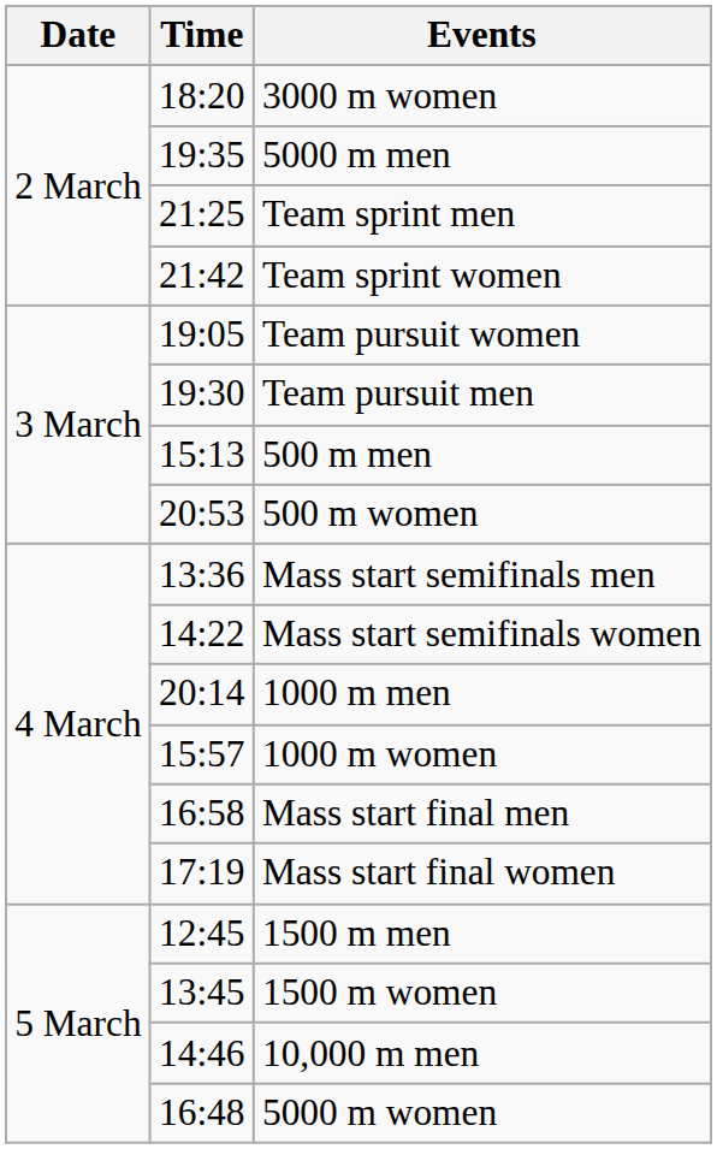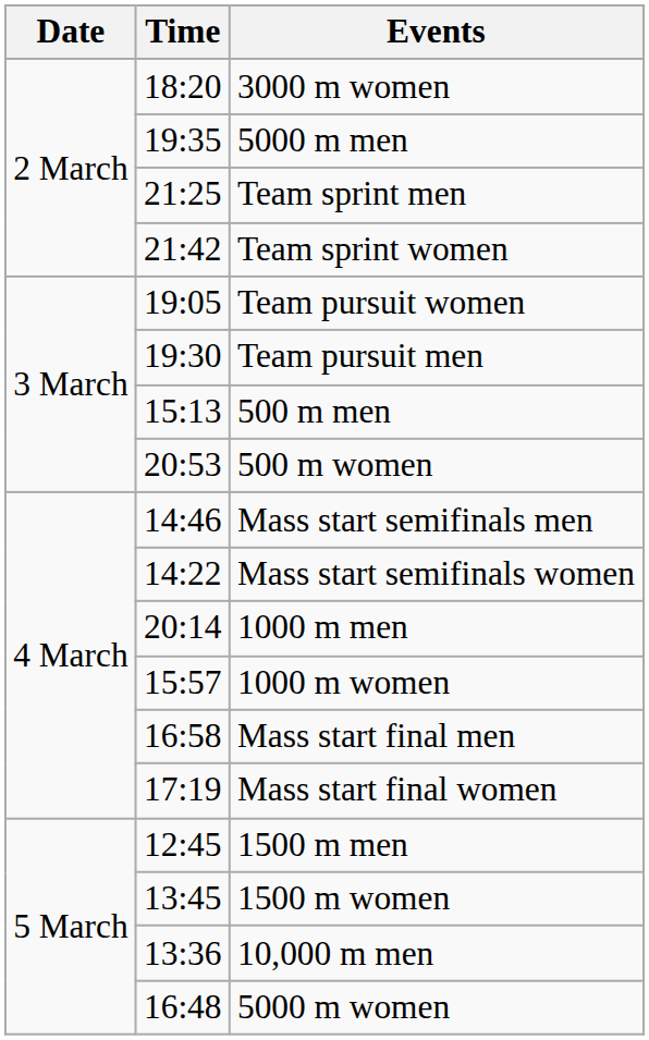Mass start semifinals men | Time: 13:36 -> 14:46
10,000 m men | Time: 14:46 -> 13:36
